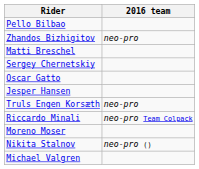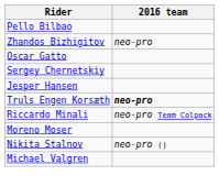- row: Matti Breschel
rows swapped: Sergey Chernetskiy <-> Oscar Gatto
Truls Engen Korsæth | 2016 team: normal -> bold
